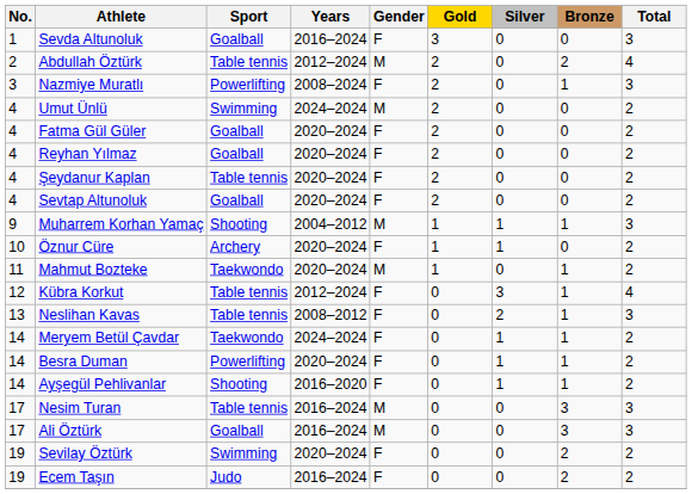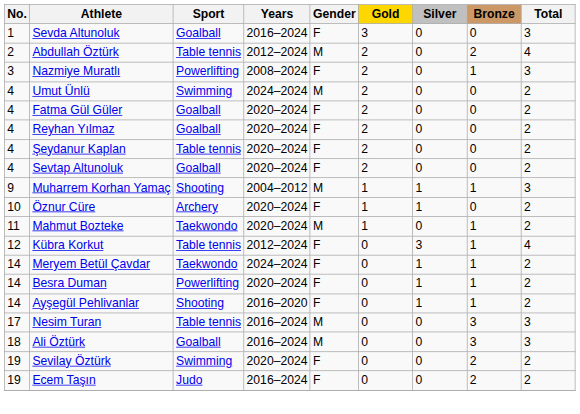- row: 13 | Neslihan Kavas | Table tennis | 2008–2012 | F | 0 | 2 | 1 | 3
Ali Öztürk | No.: 17 -> 18
